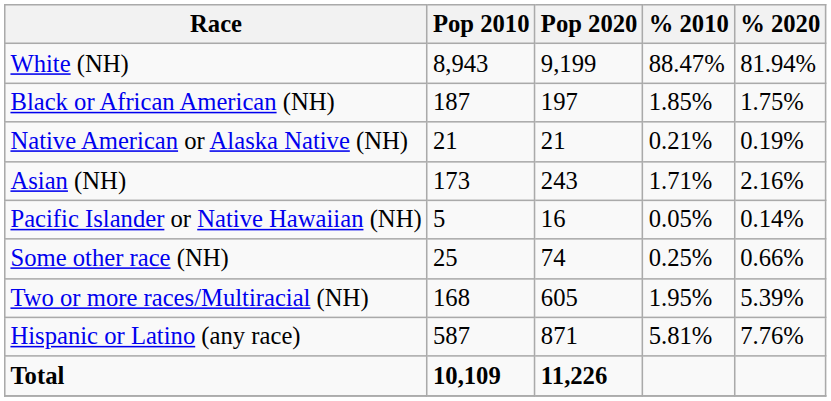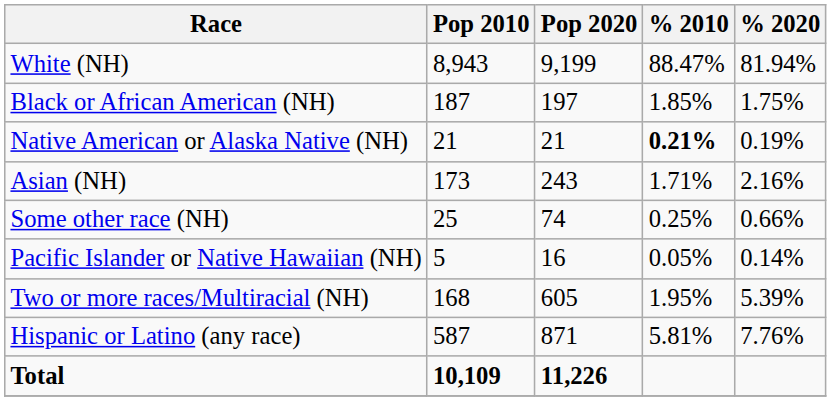Native American or Alaska Native (NH) | % 2010: normal -> bold
rows swapped: Pacific Islander or Native Hawaiian (NH) <-> Some other race (NH)
